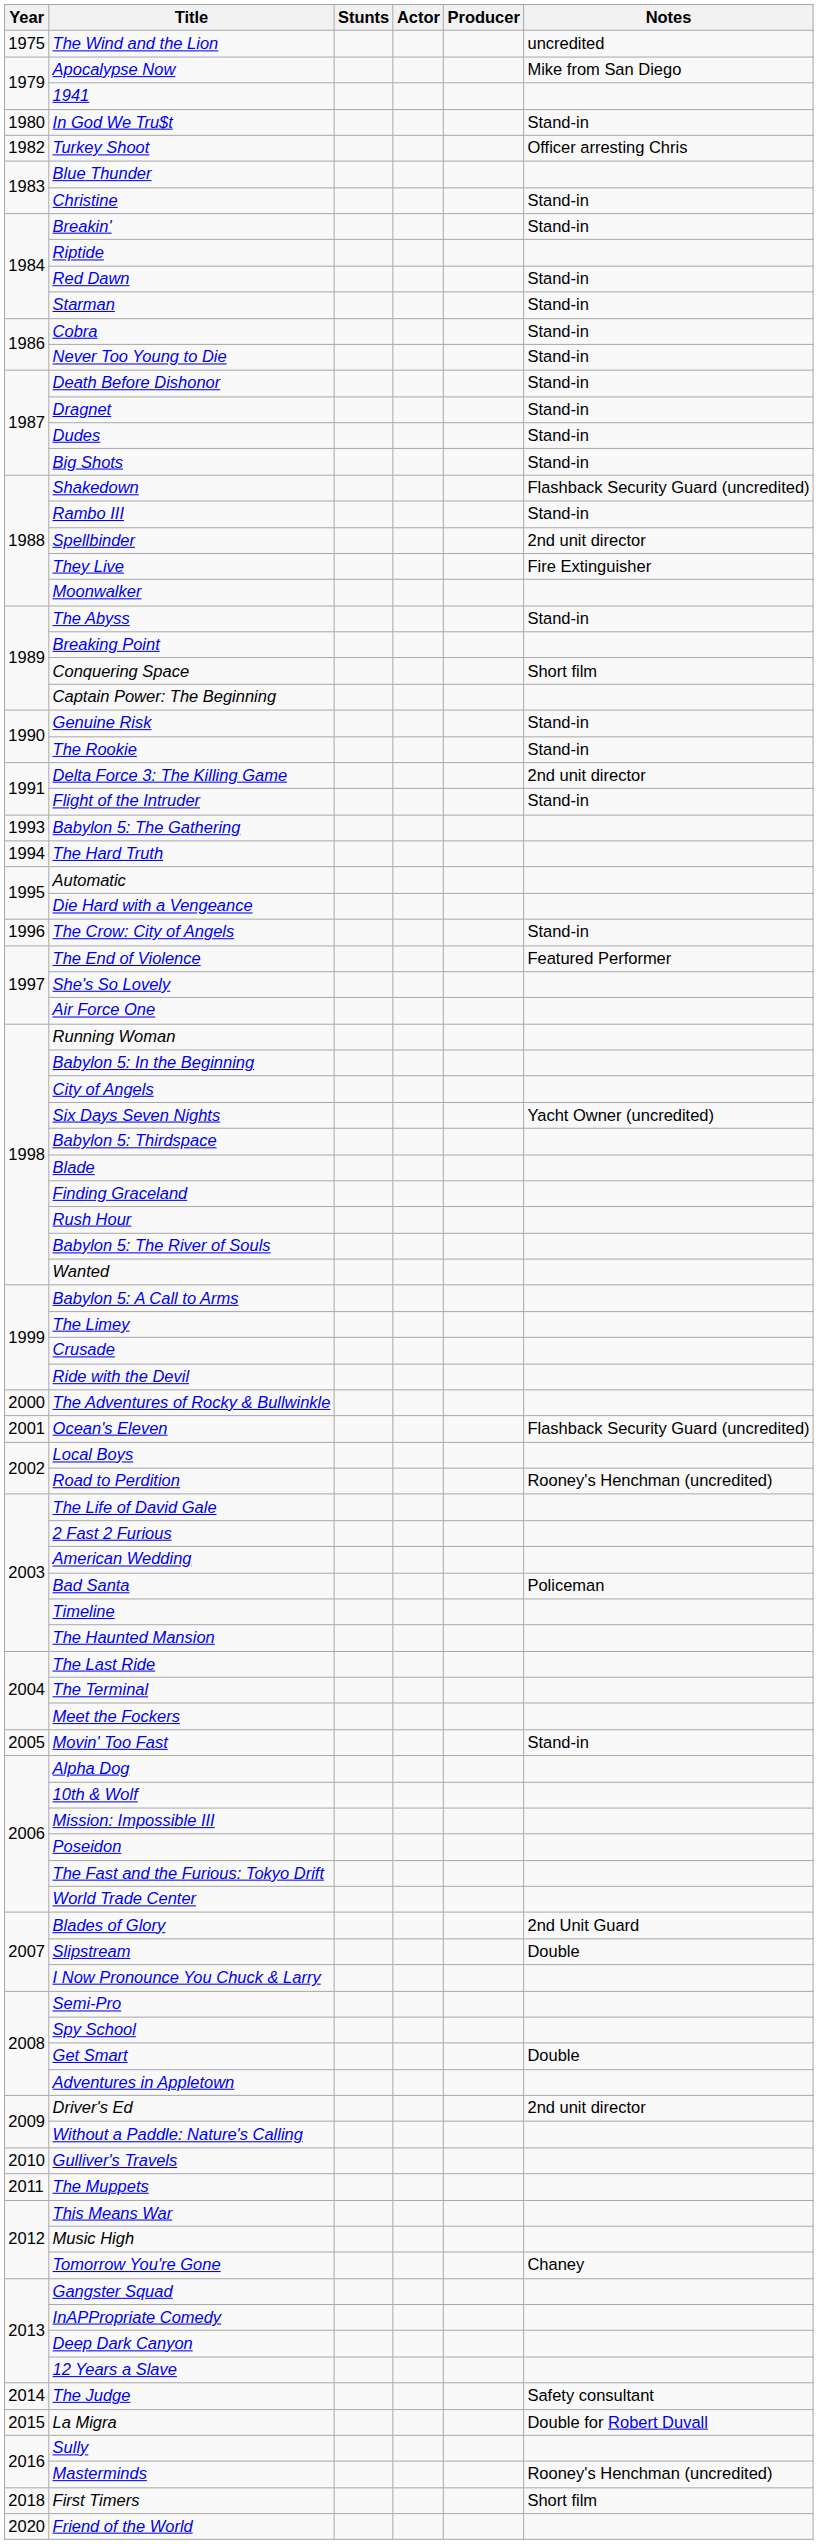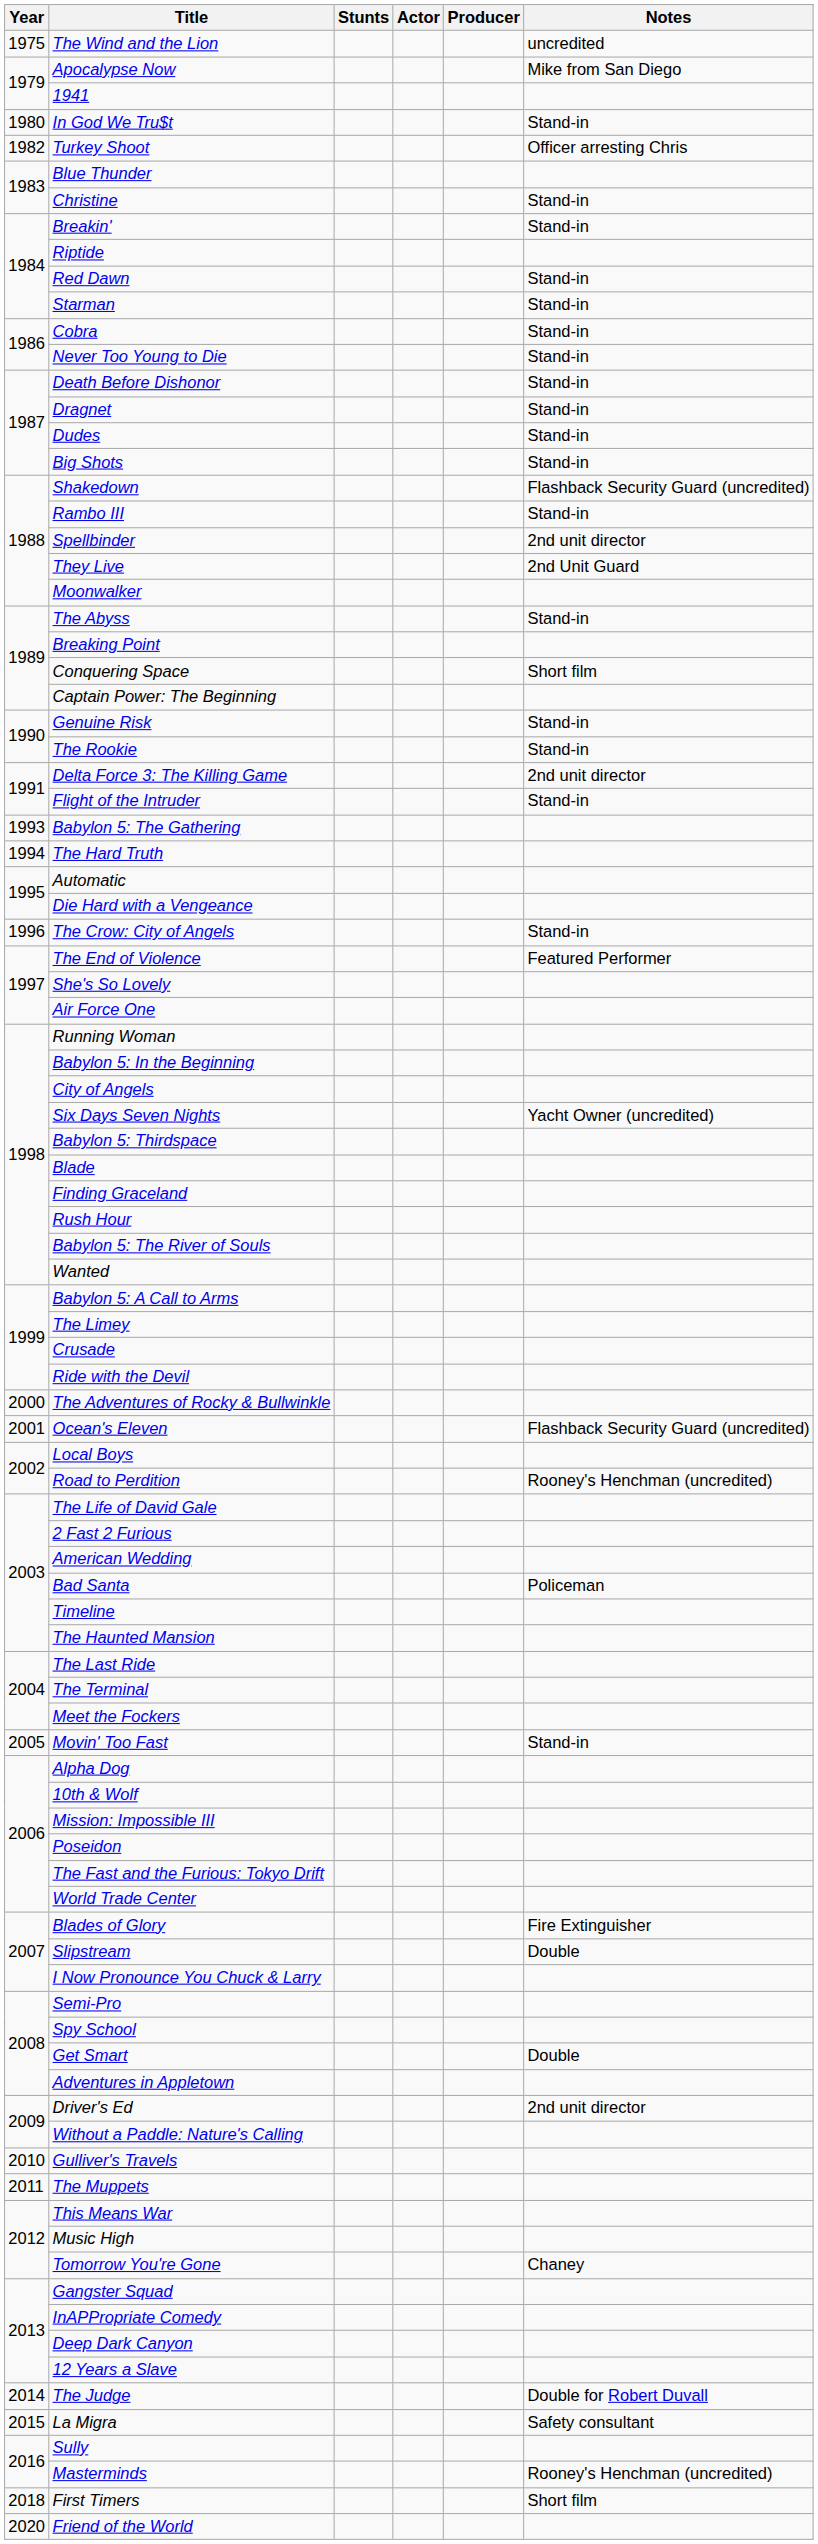They Live | Notes: Fire Extinguisher -> 2nd Unit Guard
Blades of Glory | Notes: 2nd Unit Guard -> Fire Extinguisher
The Judge | Notes: Safety consultant -> Double for Robert Duvall
La Migra | Notes: Double for Robert Duvall -> Safety consultant
